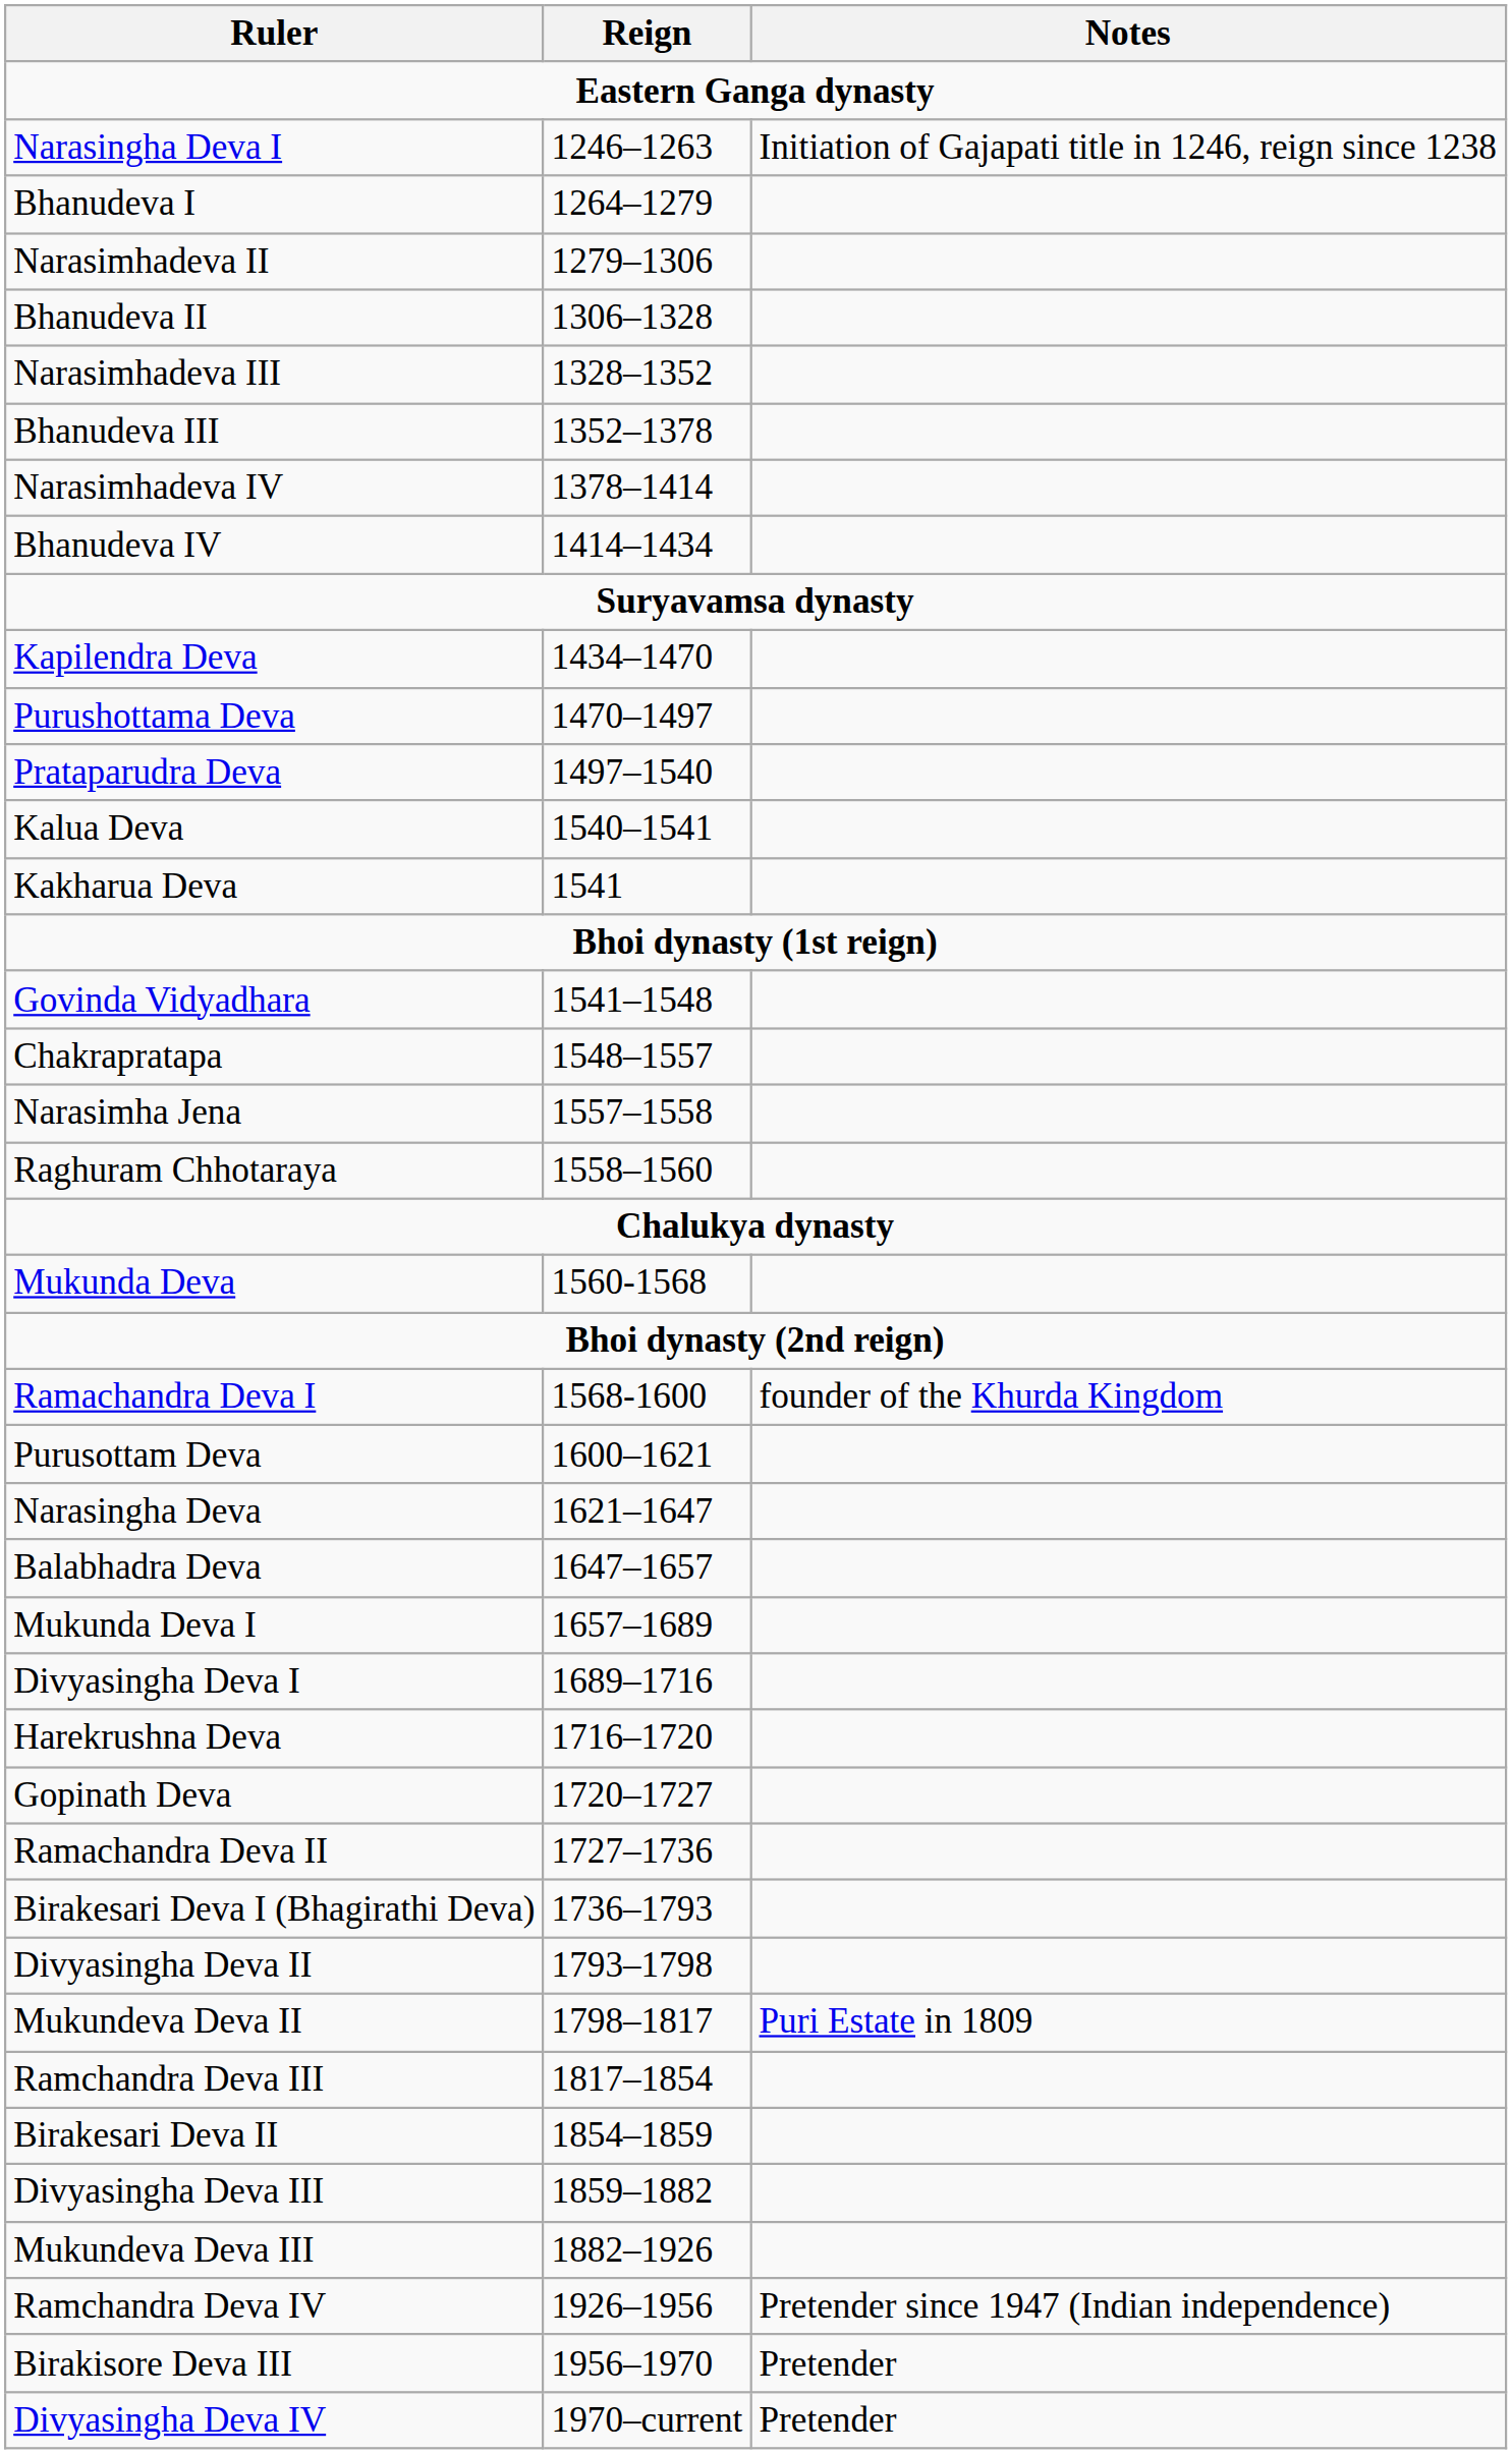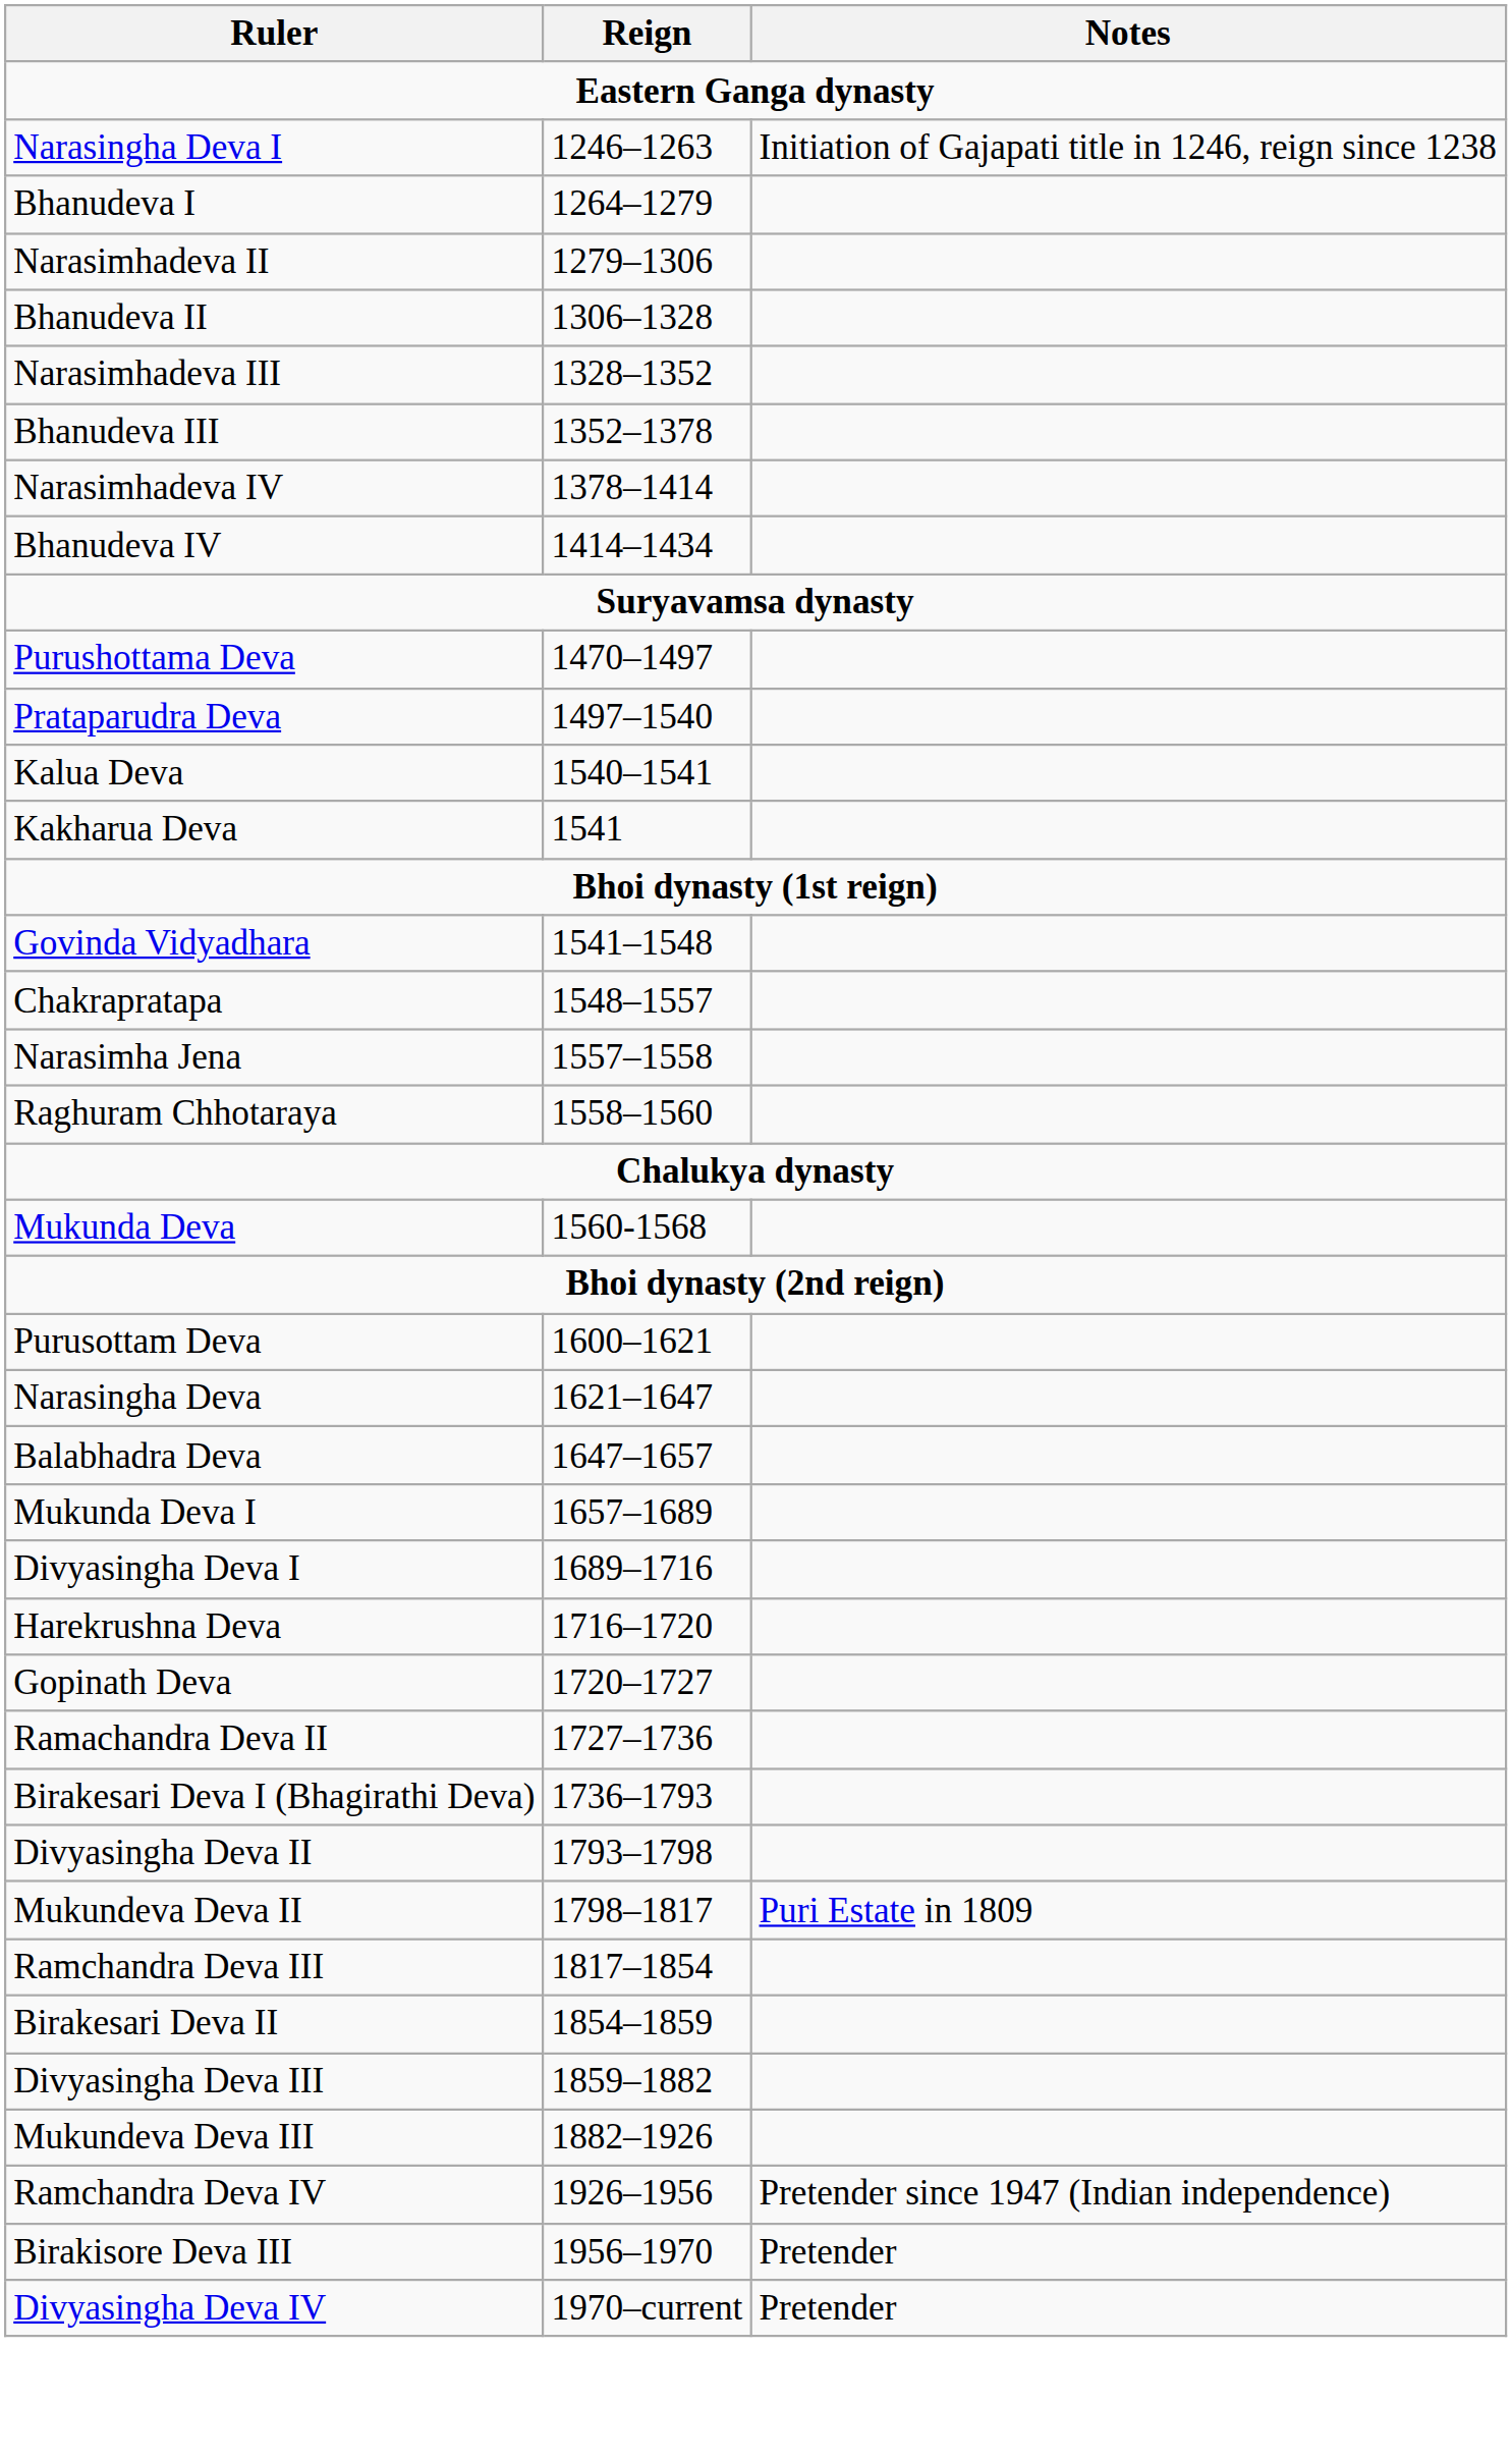- row: Kapilendra Deva | 1434–1470
- row: Ramachandra Deva I | 1568-1600 | founder of the Khurda Kingdom
